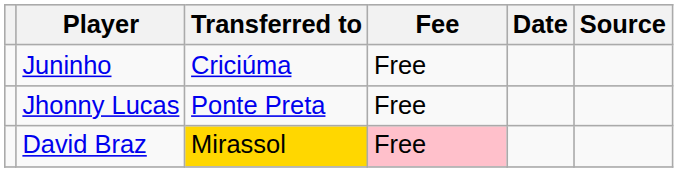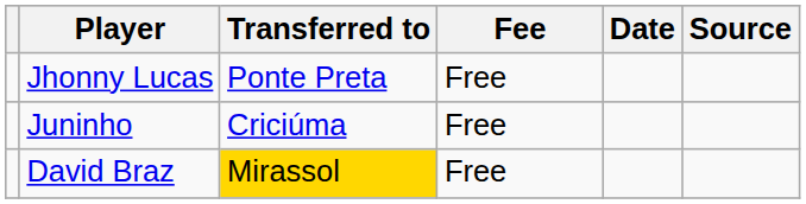rows swapped: Juninho <-> Jhonny Lucas
David Braz | Fee: pink background -> no background
